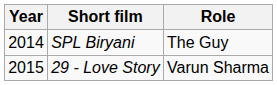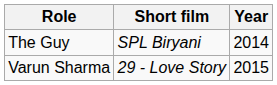columns swapped: Year <-> Role
